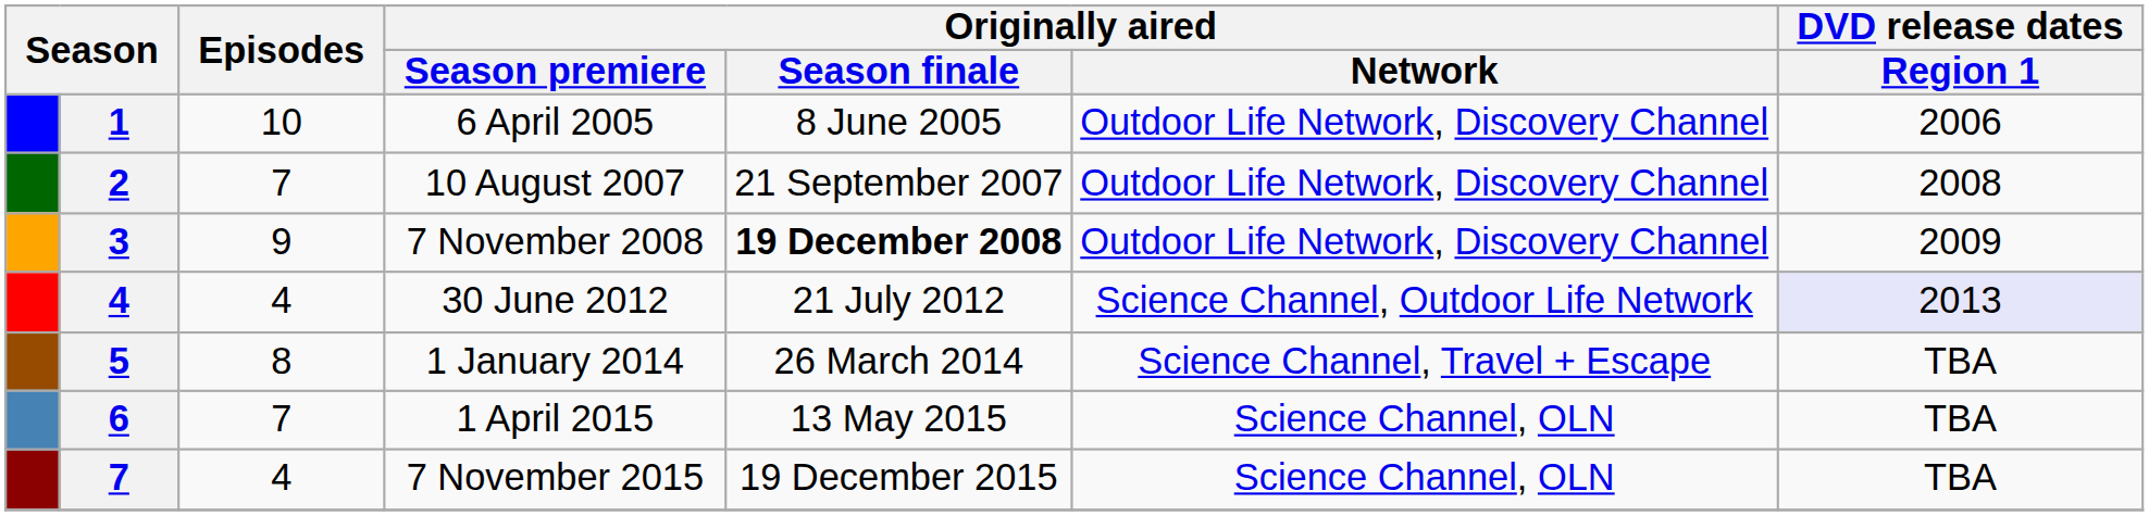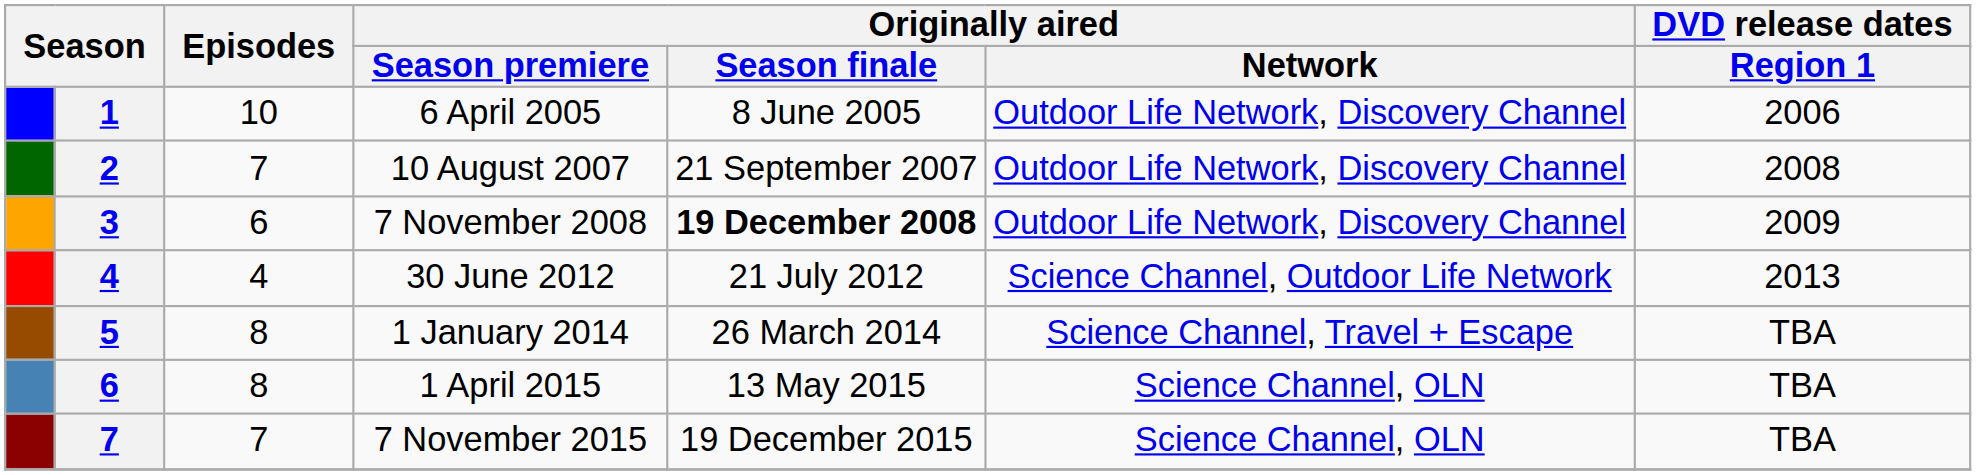7 November 2008 | Episodes: 9 -> 6
30 June 2012 | DVD release dates / Region 1: lavender background -> no background
1 April 2015 | Episodes: 7 -> 8
7 November 2015 | Episodes: 4 -> 7
